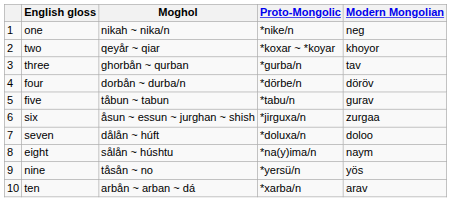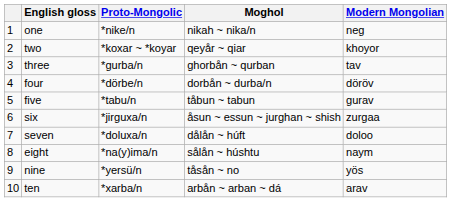columns swapped: Moghol <-> Proto-Mongolic
